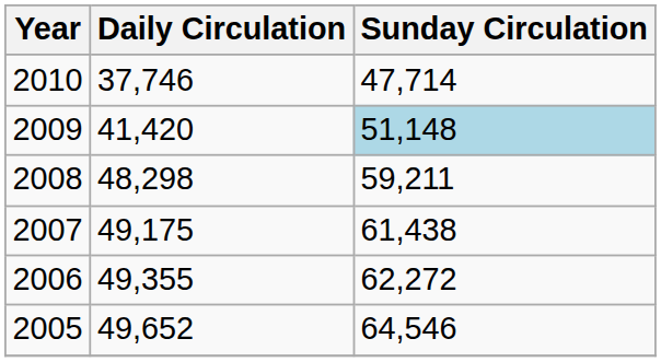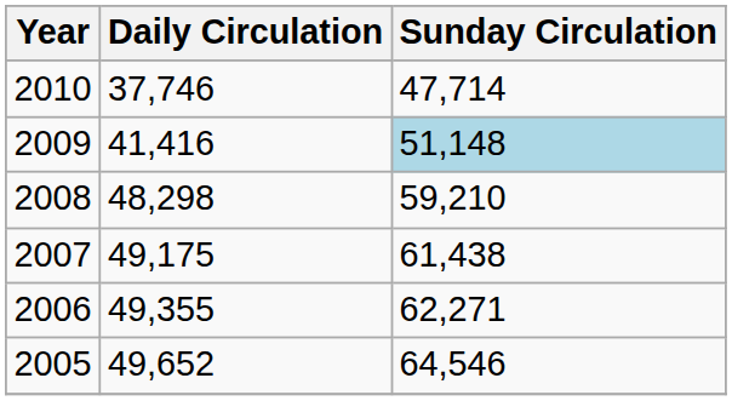2009 | Daily Circulation: 41,420 -> 41,416
2008 | Sunday Circulation: 59,211 -> 59,210
2006 | Sunday Circulation: 62,272 -> 62,271
